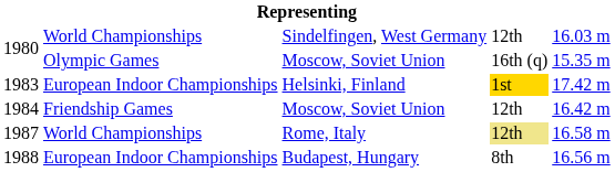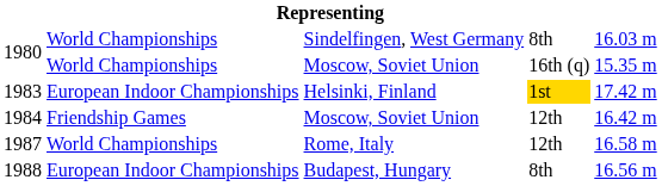1980 / Sindelfingen, West Germany | column 4: 12th -> 8th
1980 / Moscow, Soviet Union | column 2: Olympic Games -> World Championships
1987 | column 4: khaki background -> no background
